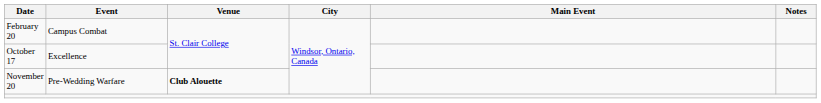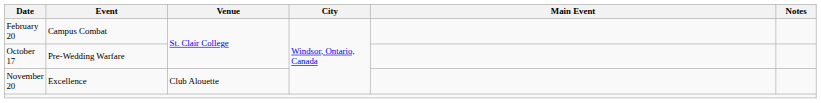October 17 | Event: Excellence -> Pre-Wedding Warfare
November 20 | Event: Pre-Wedding Warfare -> Excellence
November 20 | Venue: bold -> normal
